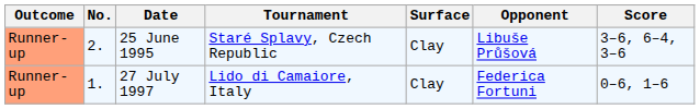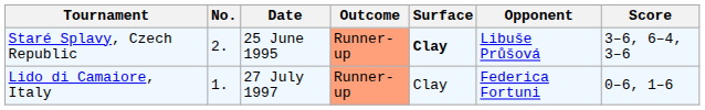columns swapped: Outcome <-> Tournament
25 June 1995 | Surface: normal -> bold
